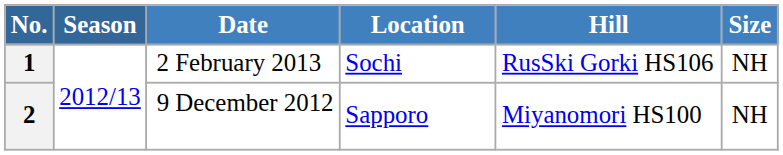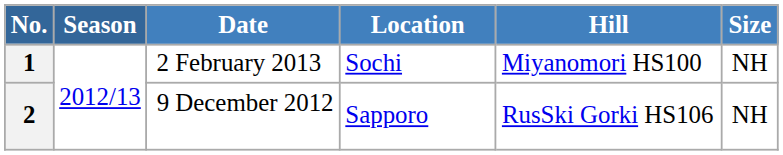1 | Hill: RusSki Gorki HS106 -> Miyanomori HS100
2 | Hill: Miyanomori HS100 -> RusSki Gorki HS106
